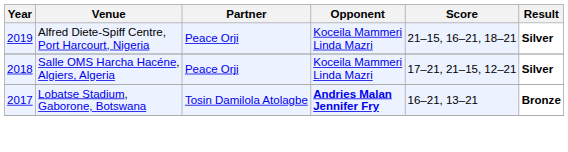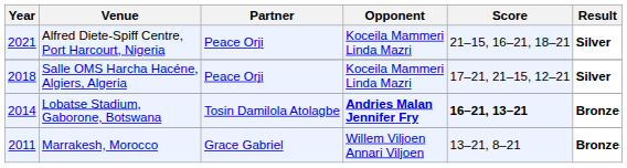Alfred Diete-Spiff Centre, Port Harcourt, Nigeria | Year: 2019 -> 2021
Lobatse Stadium, Gaborone, Botswana | Year: 2017 -> 2014
Lobatse Stadium, Gaborone, Botswana | Score: normal -> bold
+ row: 2011 | Marrakesh, Morocco | Grace Gabriel | Willem Viljoen Annari Viljoen | 13–21, 8–21 | Bronze
